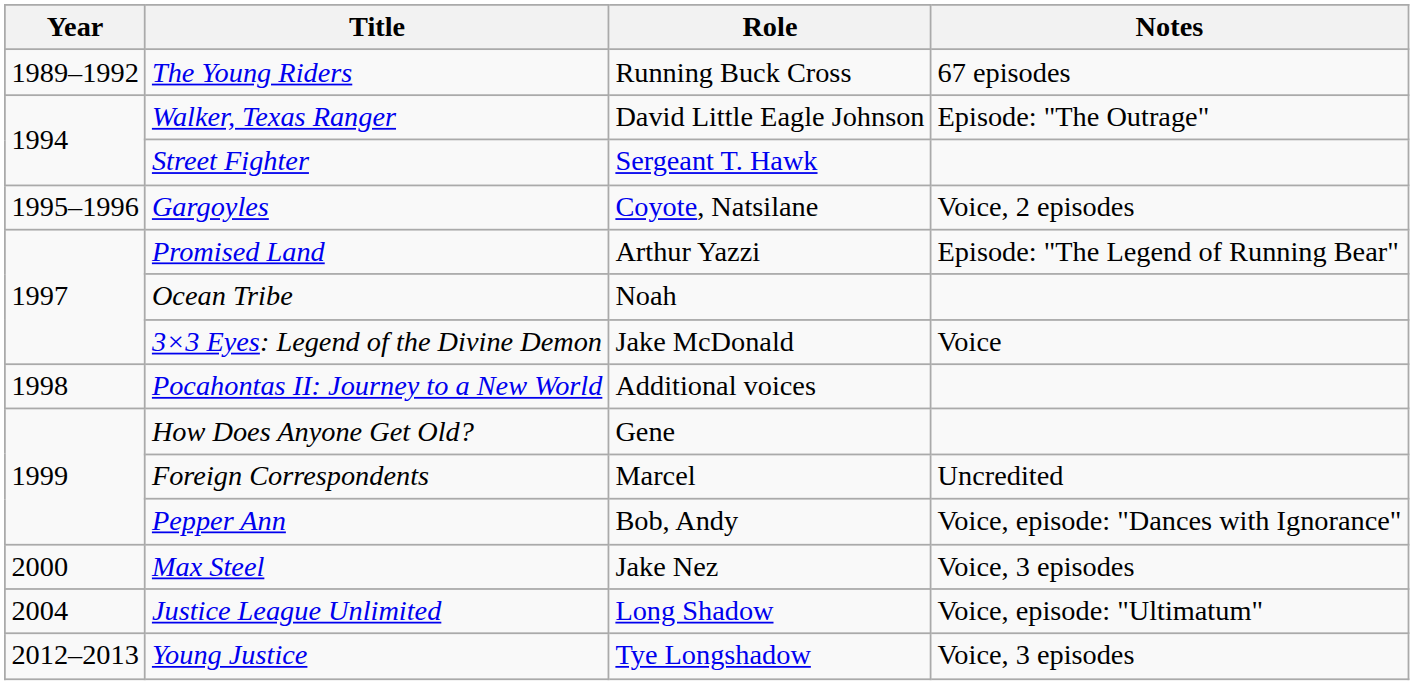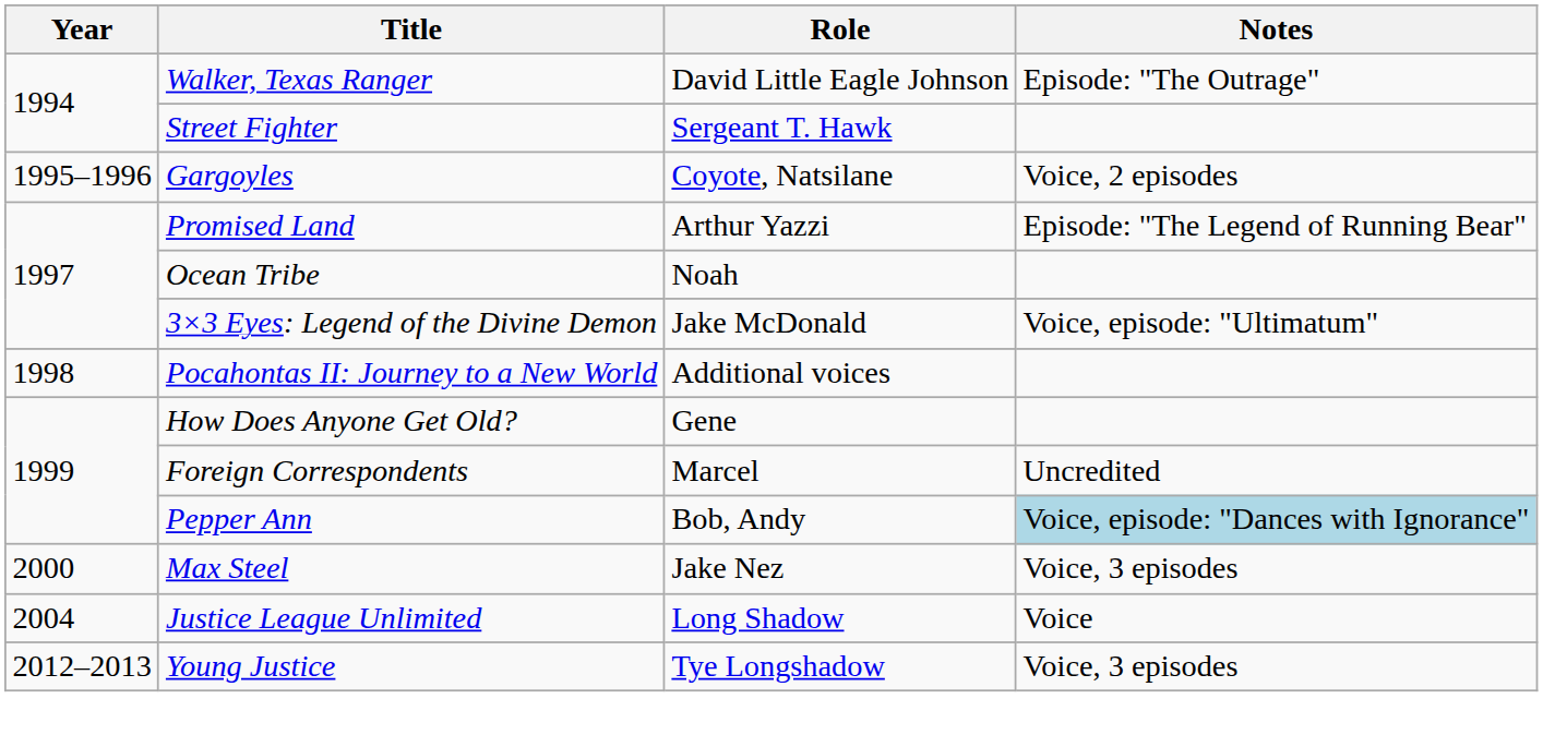- row: 1989–1992 | The Young Riders | Running Buck Cross | 67 episodes
3×3 Eyes: Legend of the Divine Demon | Notes: Voice -> Voice, episode: "Ultimatum"
Pepper Ann | Notes: no background -> lightblue background
Justice League Unlimited | Notes: Voice, episode: "Ultimatum" -> Voice
